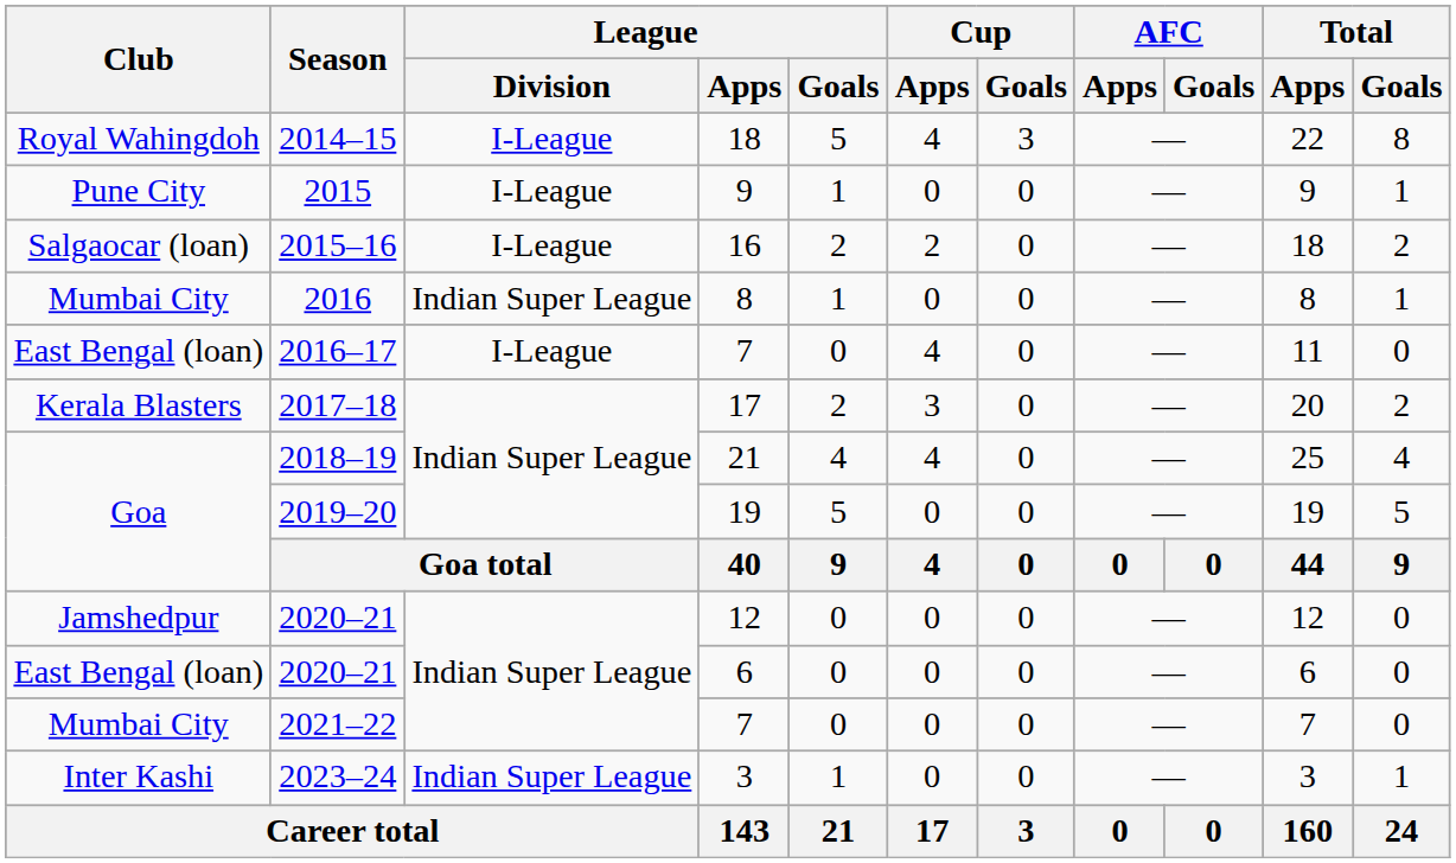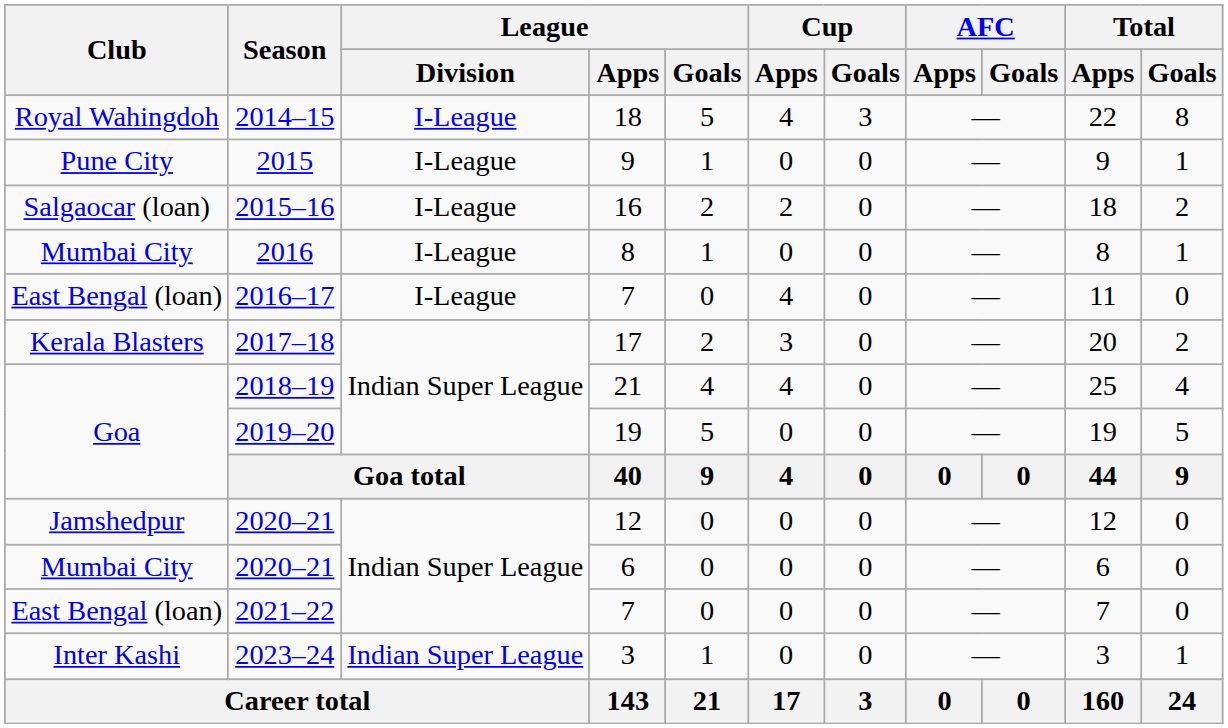2016 | League / Division: Indian Super League -> I-League
2020–21 / 6 | Club: East Bengal (loan) -> Mumbai City
2021–22 | Club: Mumbai City -> East Bengal (loan)
